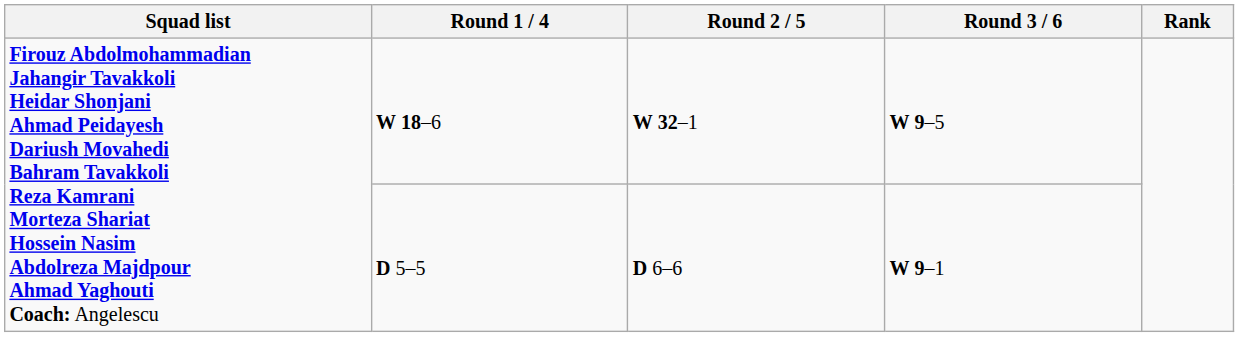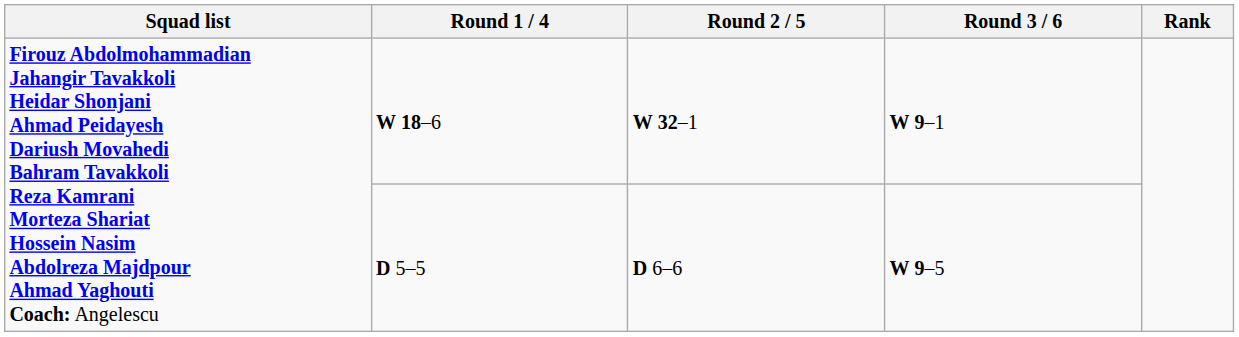W 18–6 | Round 3 / 6: W 9–5 -> W 9–1
D 5–5 | Round 3 / 6: W 9–1 -> W 9–5
